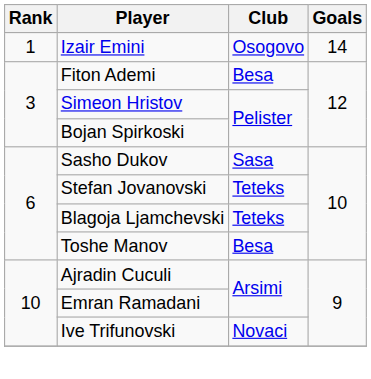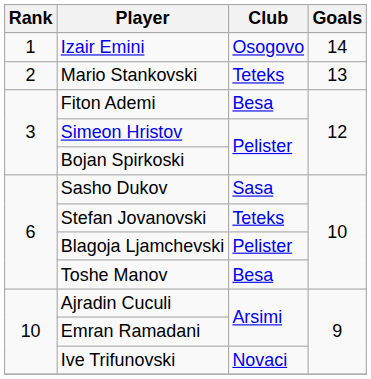+ row: 2 | Mario Stankovski | Teteks | 13
Blagoja Ljamchevski | Club: Teteks -> Pelister
